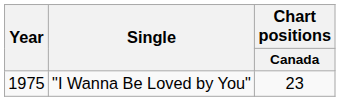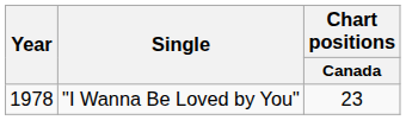"I Wanna Be Loved by You" | Year: 1975 -> 1978
